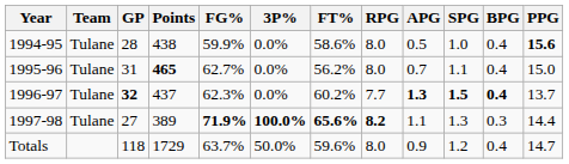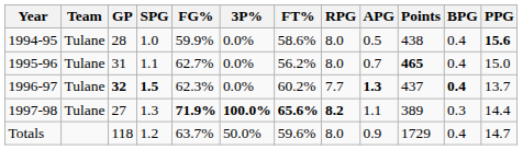columns swapped: Points <-> SPG
